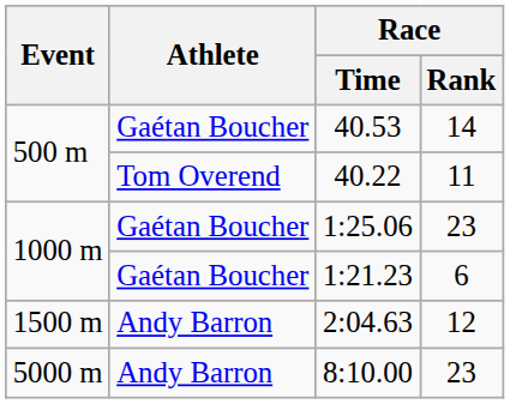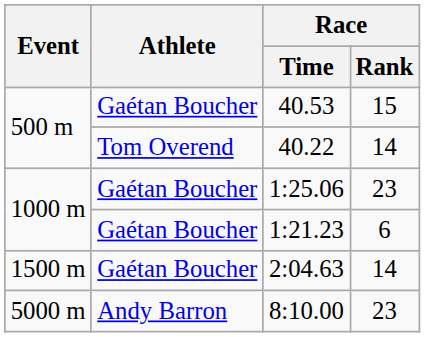40.53 | Race / Rank: 14 -> 15
40.22 | Race / Rank: 11 -> 14
2:04.63 | Athlete: Andy Barron -> Gaétan Boucher
2:04.63 | Race / Rank: 12 -> 14
